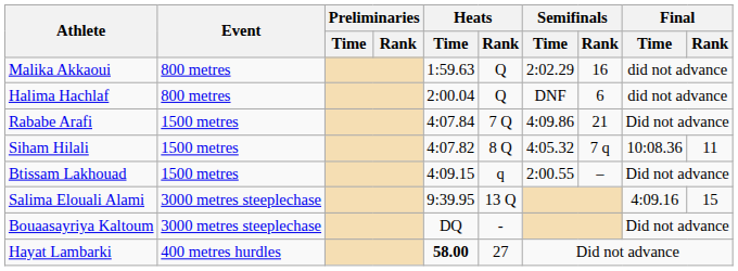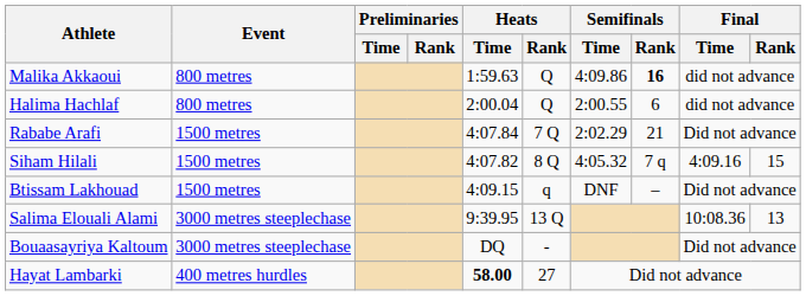Malika Akkaoui | Semifinals / Time: 2:02.29 -> 4:09.86
Malika Akkaoui | Semifinals / Rank: normal -> bold
Halima Hachlaf | Semifinals / Time: DNF -> 2:00.55
Rababe Arafi | Semifinals / Time: 4:09.86 -> 2:02.29
Siham Hilali | Final / Time: 10:08.36 -> 4:09.16
Siham Hilali | Final / Rank: 11 -> 15
Btissam Lakhouad | Semifinals / Time: 2:00.55 -> DNF
Salima Elouali Alami | Final / Time: 4:09.16 -> 10:08.36
Salima Elouali Alami | Final / Rank: 15 -> 13
